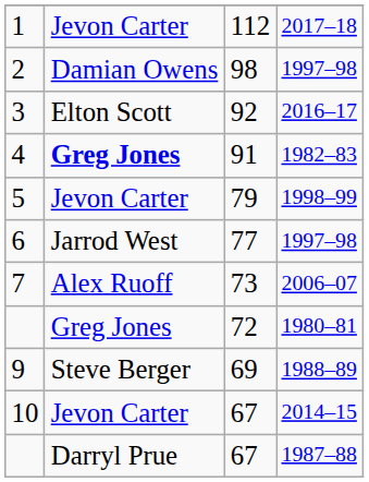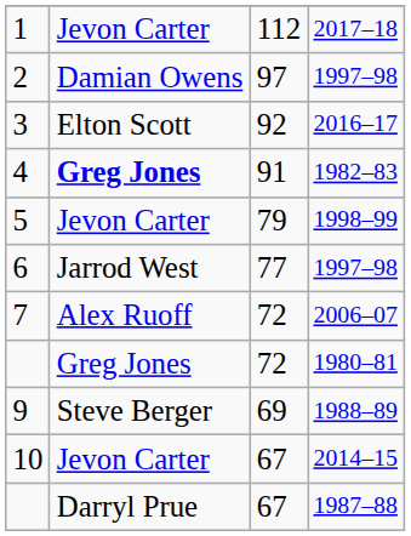2 | column 3: 98 -> 97
7 | column 3: 73 -> 72
